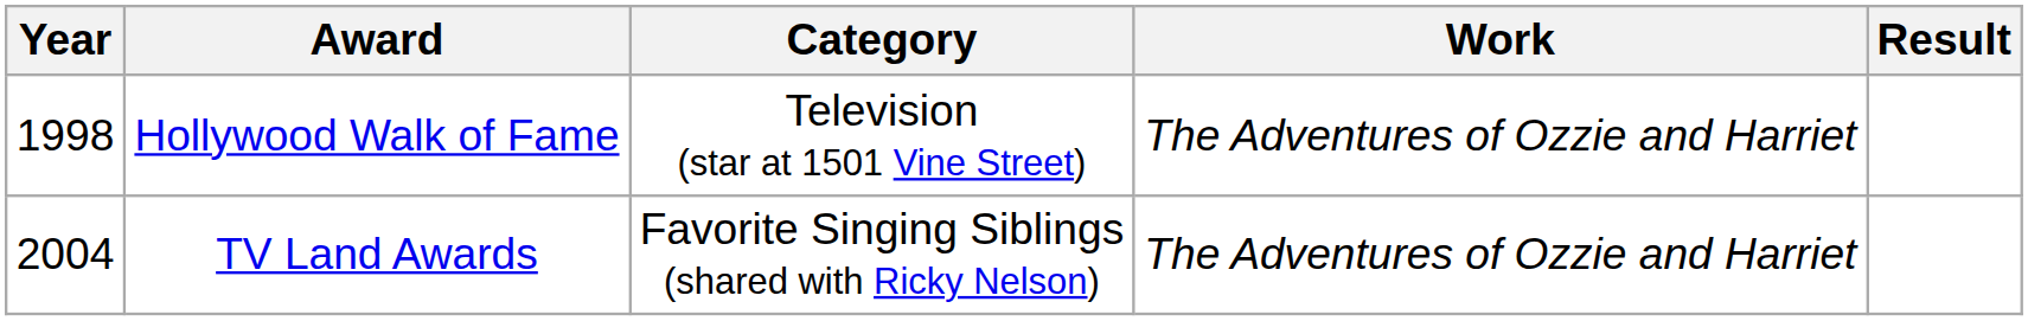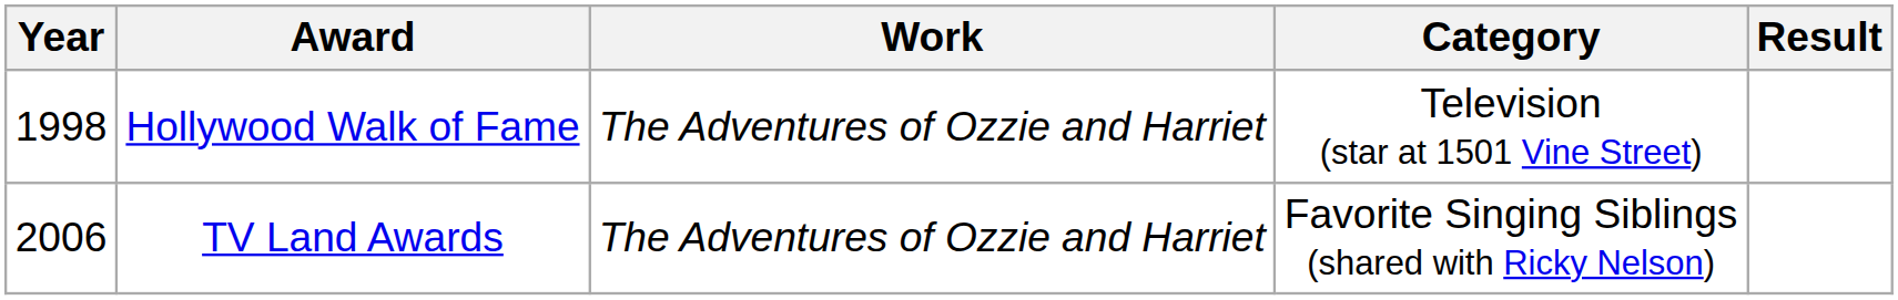columns swapped: Category <-> Work
TV Land Awards | Year: 2004 -> 2006
